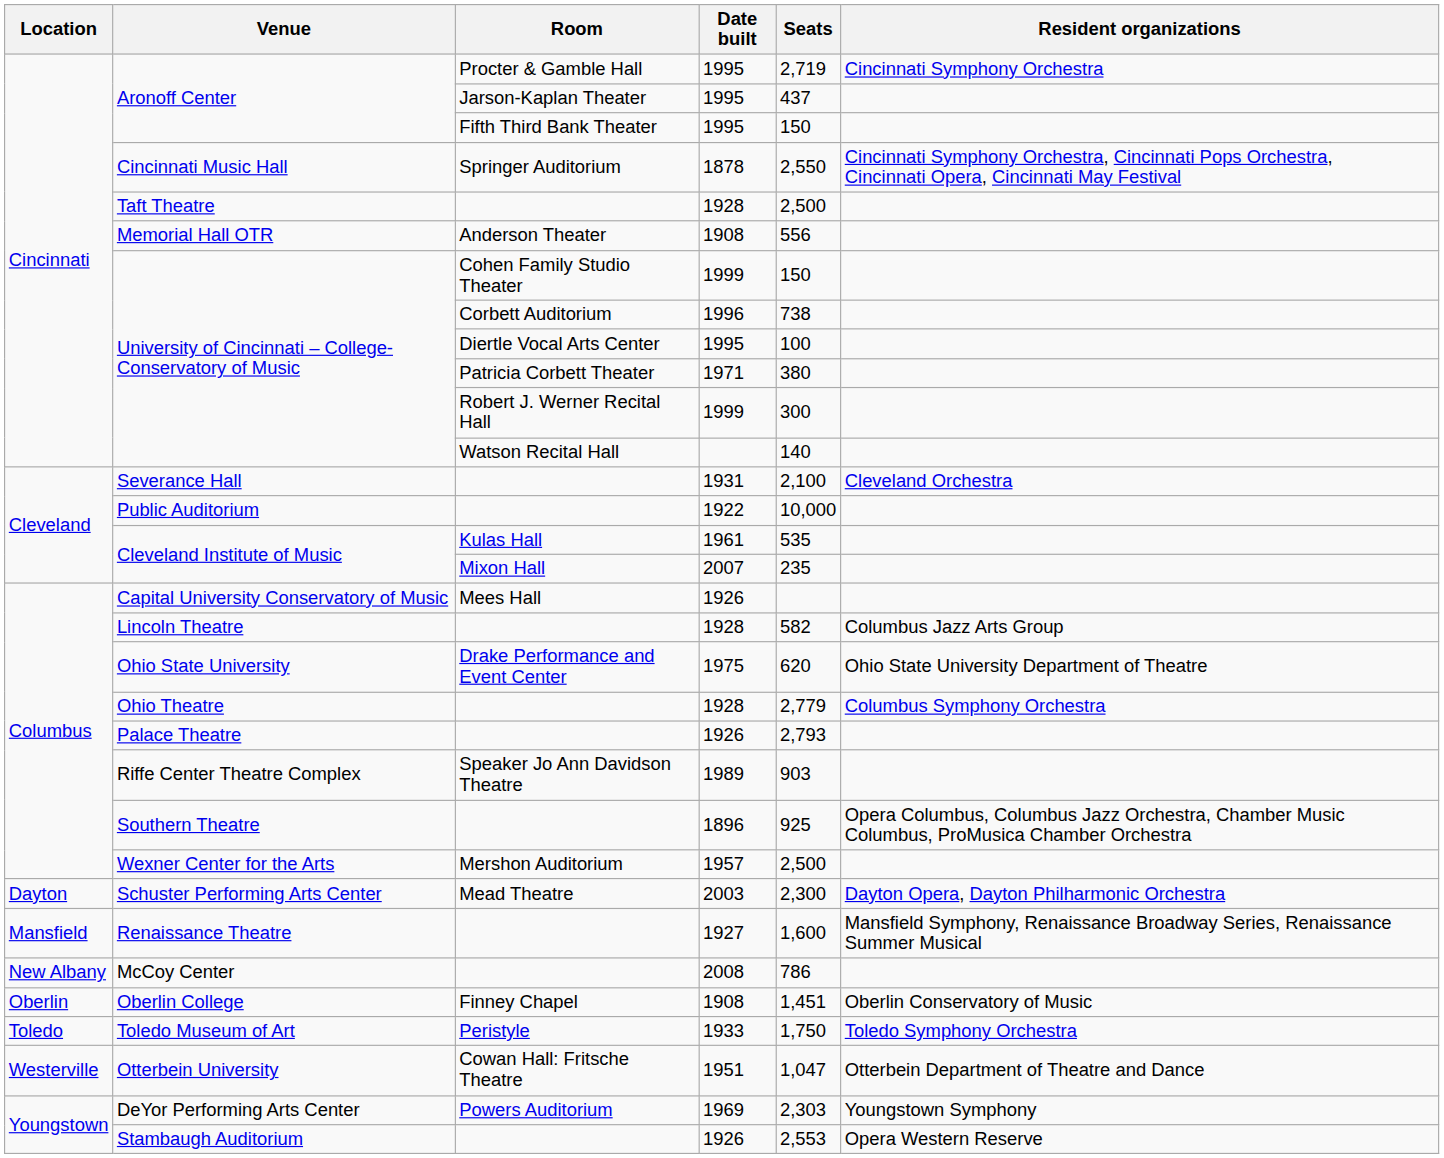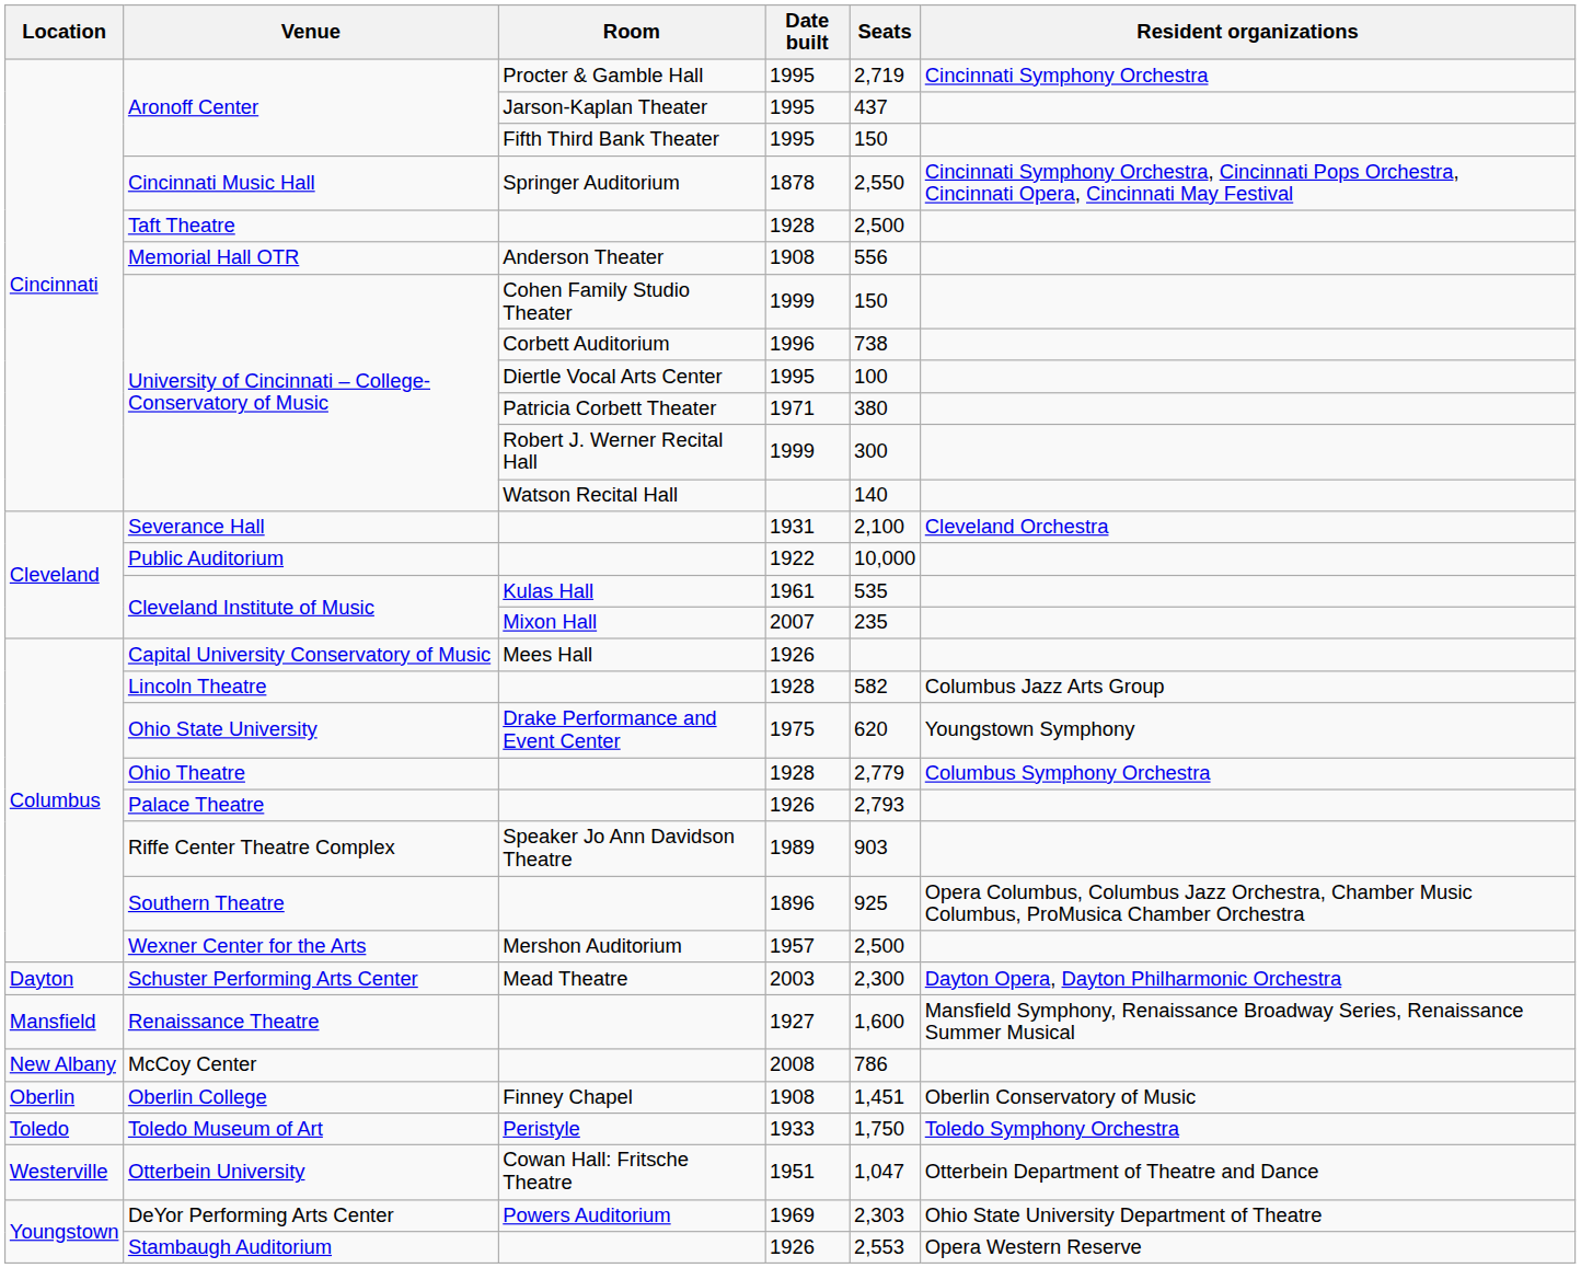Ohio State University | Resident organizations: Ohio State University Department of Theatre -> Youngstown Symphony
DeYor Performing Arts Center | Resident organizations: Youngstown Symphony -> Ohio State University Department of Theatre
